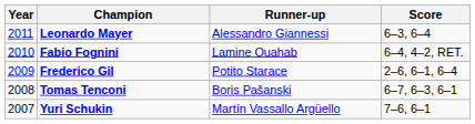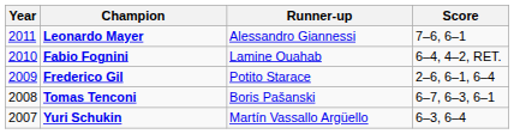Leonardo Mayer | Score: 6–3, 6–4 -> 7–6, 6–1
Yuri Schukin | Score: 7–6, 6–1 -> 6–3, 6–4
